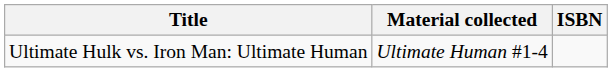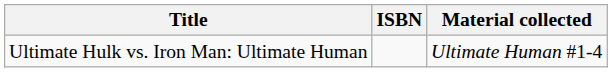columns swapped: Material collected <-> ISBN
